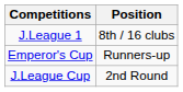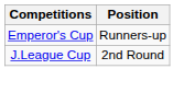- row: J.League 1 | 8th / 16 clubs
